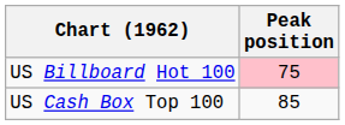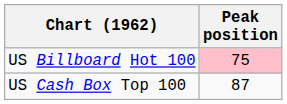US Cash Box Top 100 | Peak position: 85 -> 87
